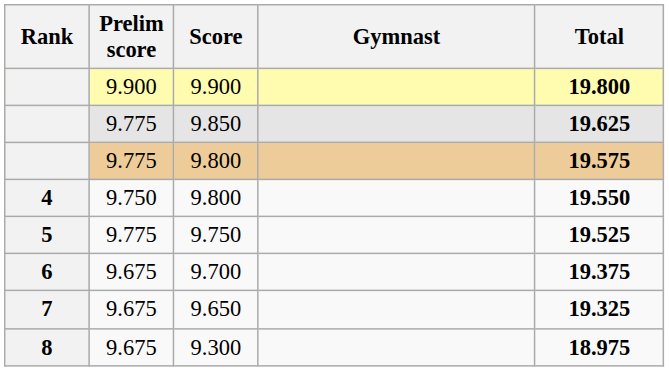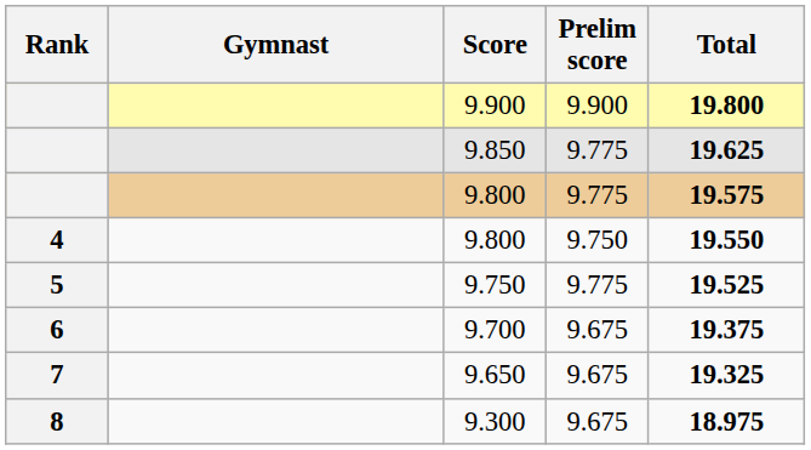columns swapped: Gymnast <-> Prelim score
